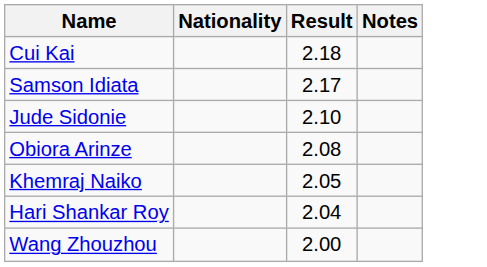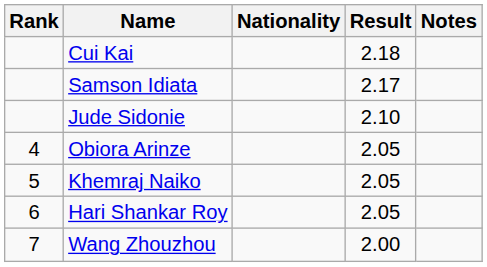+ column: Rank | 4 | 5 | 6 | 7
Obiora Arinze | Result: 2.08 -> 2.05
Hari Shankar Roy | Result: 2.04 -> 2.05
